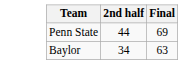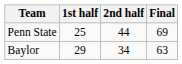+ column: 1st half | 25 | 29
